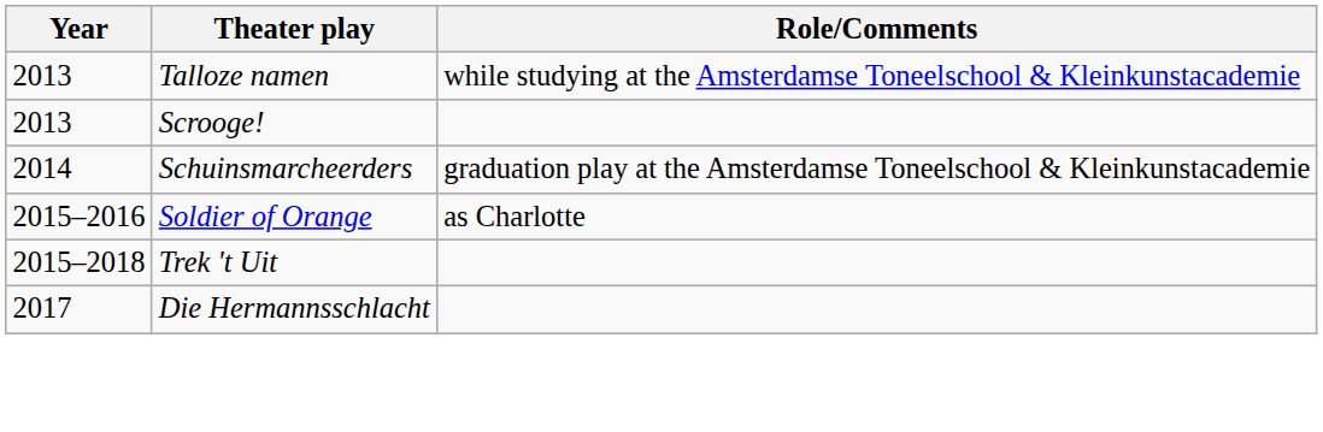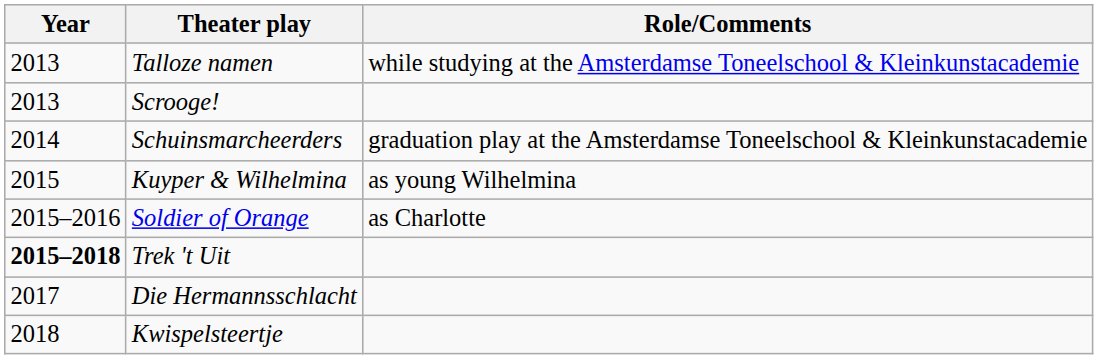+ row: 2015 | Kuyper & Wilhelmina | as young Wilhelmina
Trek 't Uit | Year: normal -> bold
+ row: 2018 | Kwispelsteertje
